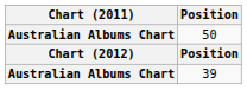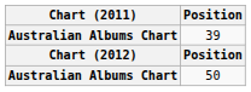rows swapped: 39 <-> 50
